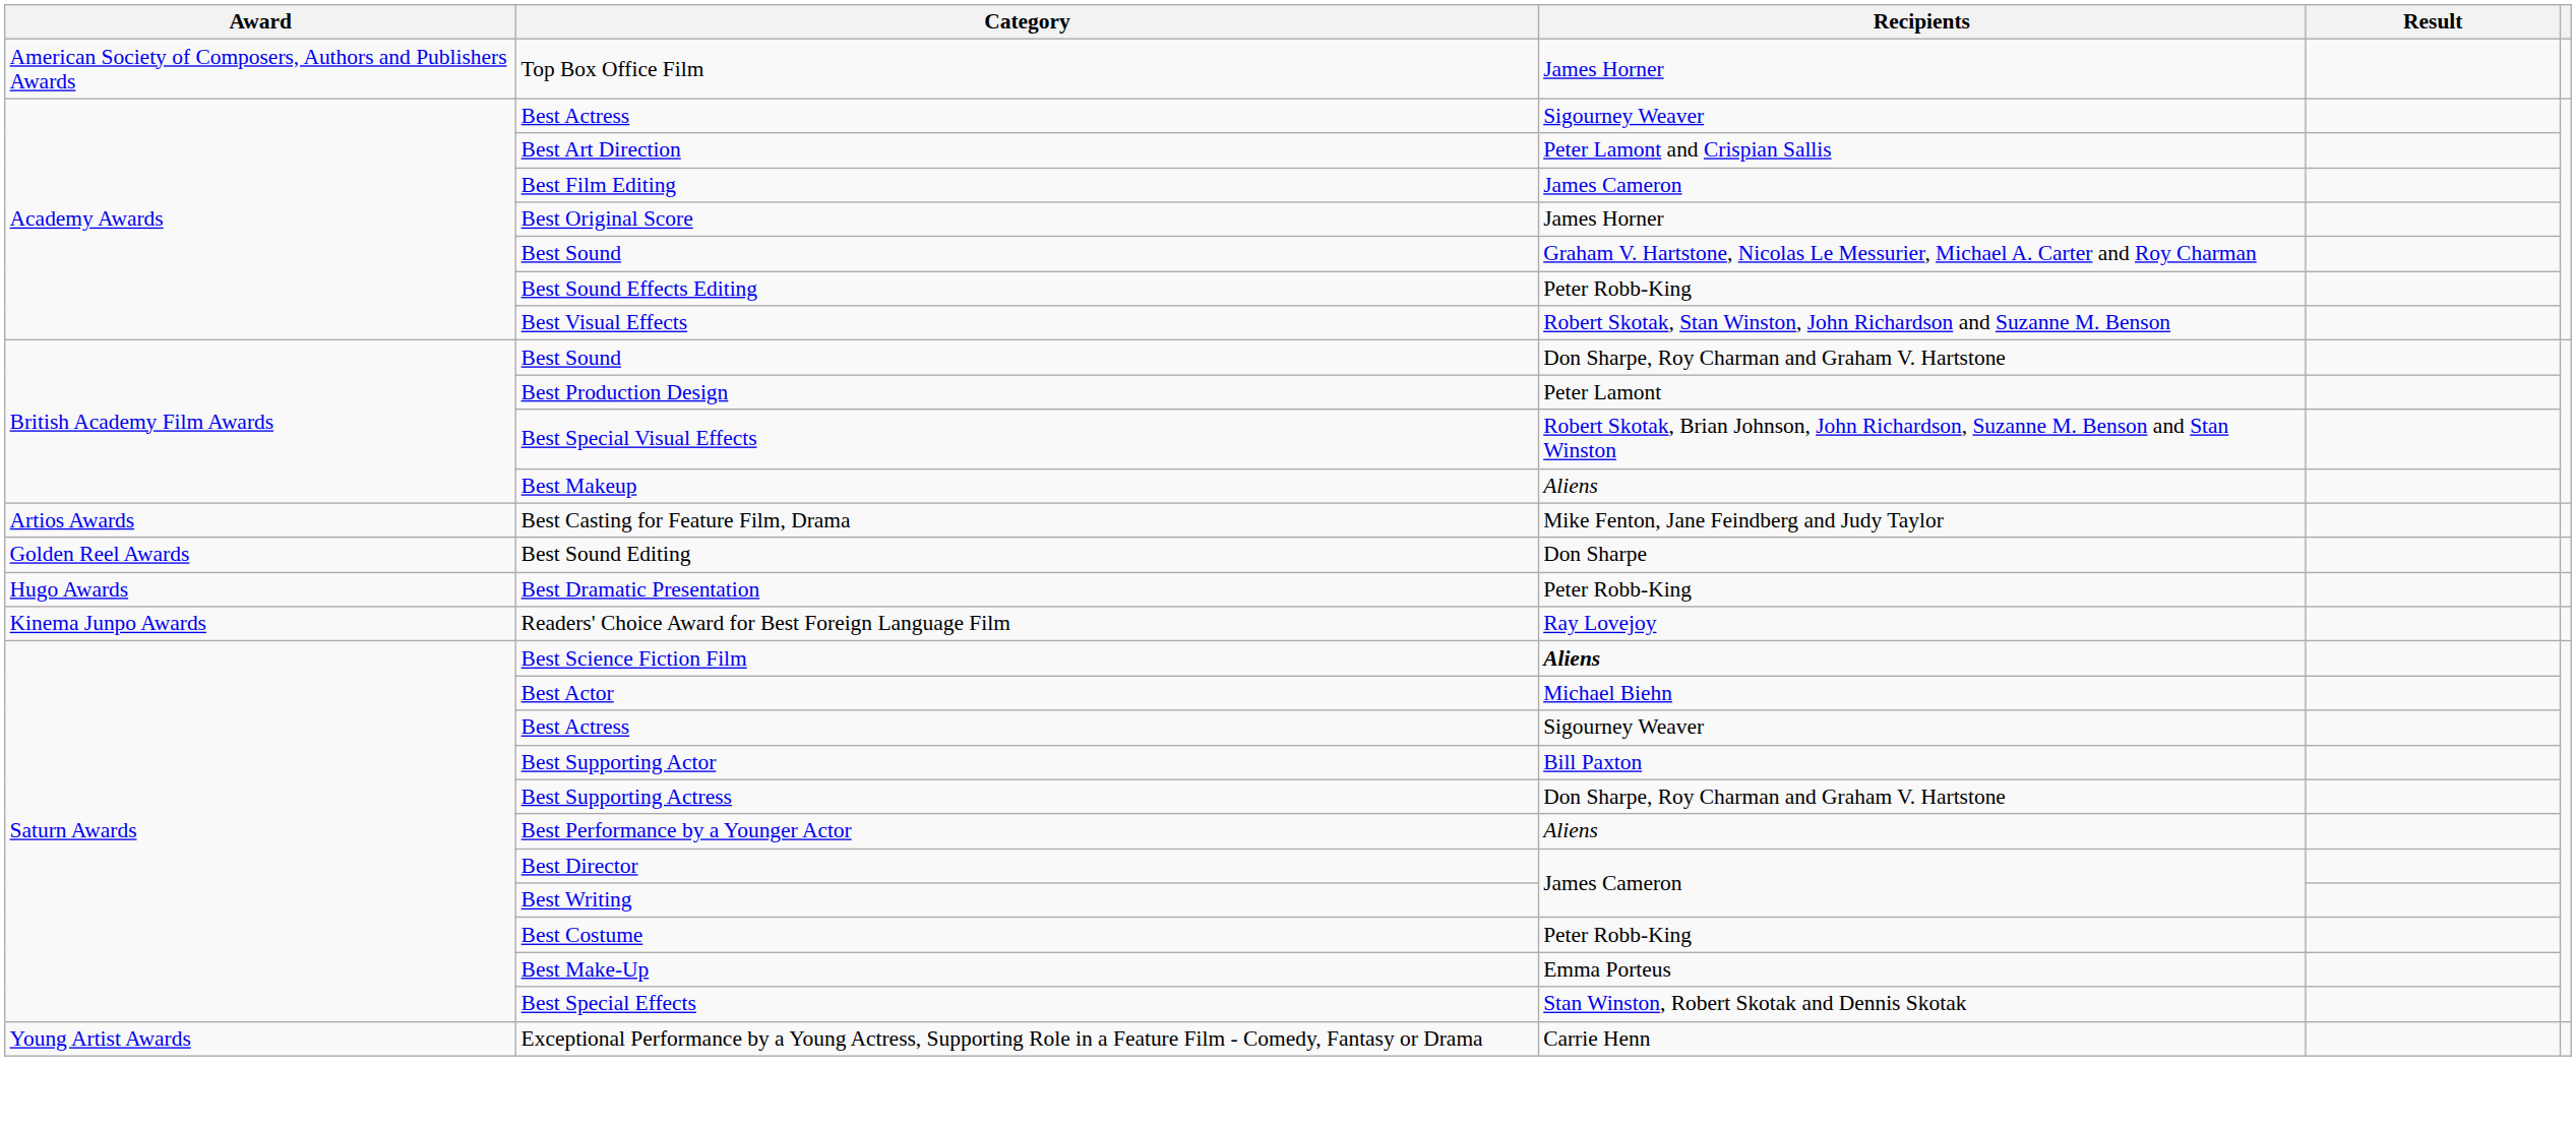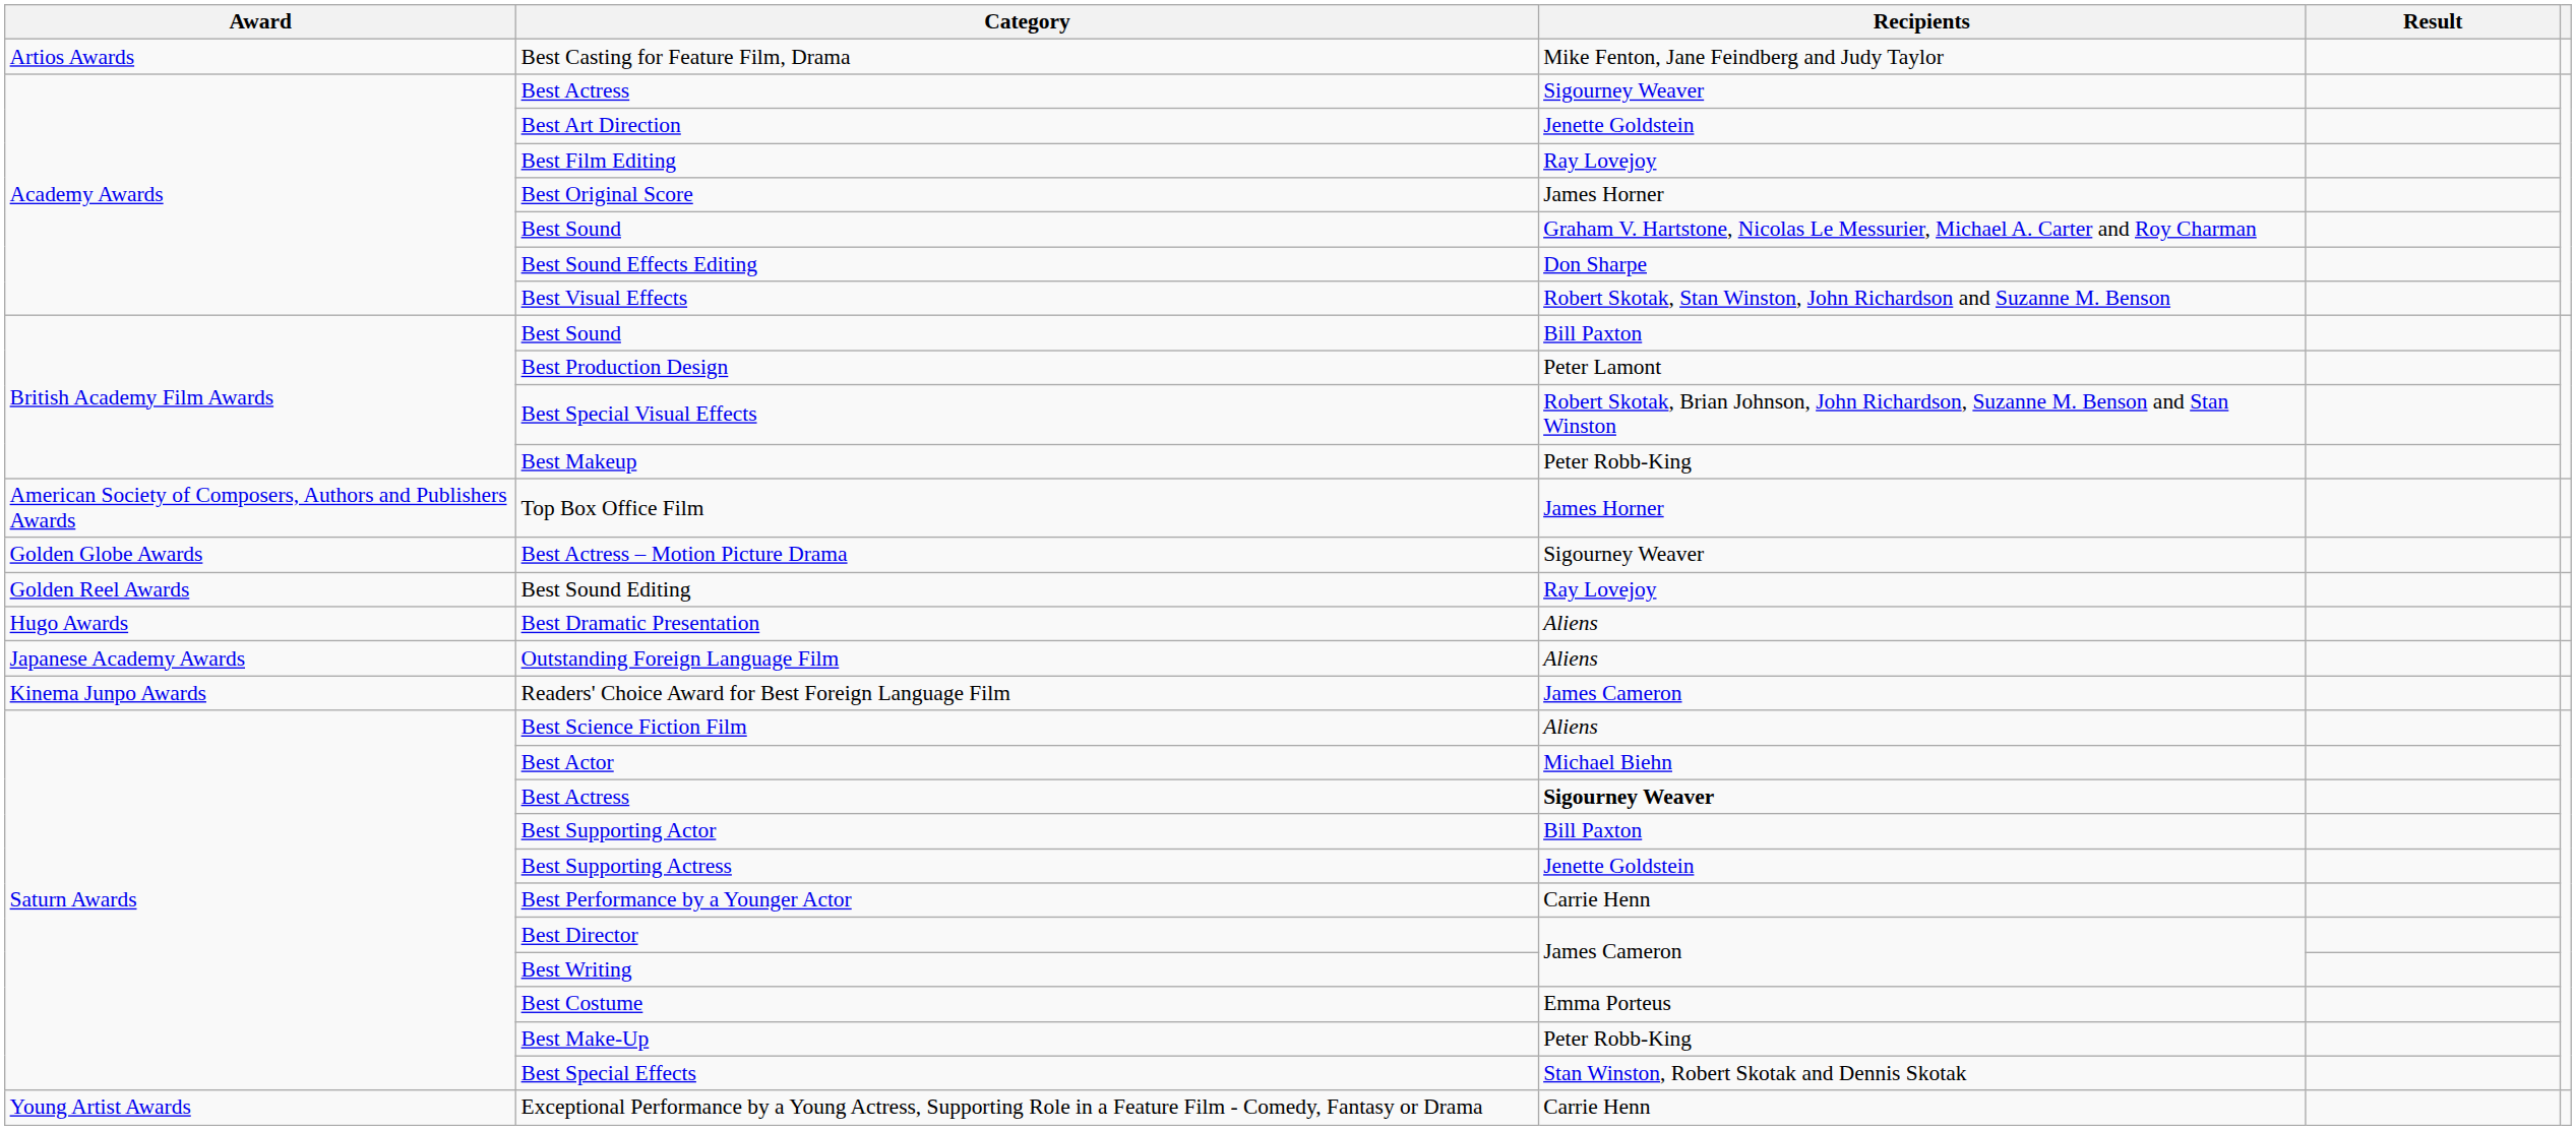rows swapped: Top Box Office Film <-> Best Casting for Feature Film, Drama
Best Art Direction | Recipients: Peter Lamont and Crispian Sallis -> Jenette Goldstein
Best Film Editing | Recipients: James Cameron -> Ray Lovejoy
Best Sound Effects Editing | Recipients: Peter Robb-King -> Don Sharpe
British Academy Film Awards / Best Sound | Recipients: Don Sharpe, Roy Charman and Graham V. Hartstone -> Bill Paxton
Best Makeup | Recipients: Aliens -> Peter Robb-King
+ row: Golden Globe Awards | Best Actress – Motion Picture Drama | Sigourney Weaver
Best Sound Editing | Recipients: Don Sharpe -> Ray Lovejoy
Best Dramatic Presentation | Recipients: Peter Robb-King -> Aliens
+ row: Japanese Academy Awards | Outstanding Foreign Language Film | Aliens
Readers' Choice Award for Best Foreign Language Film | Recipients: Ray Lovejoy -> James Cameron
Best Science Fiction Film | Recipients: bold -> normal
Saturn Awards / Best Actress | Recipients: normal -> bold
Best Supporting Actress | Recipients: Don Sharpe, Roy Charman and Graham V. Hartstone -> Jenette Goldstein
Best Performance by a Younger Actor | Recipients: Aliens -> Carrie Henn
Best Costume | Recipients: Peter Robb-King -> Emma Porteus
Best Make-Up | Recipients: Emma Porteus -> Peter Robb-King
